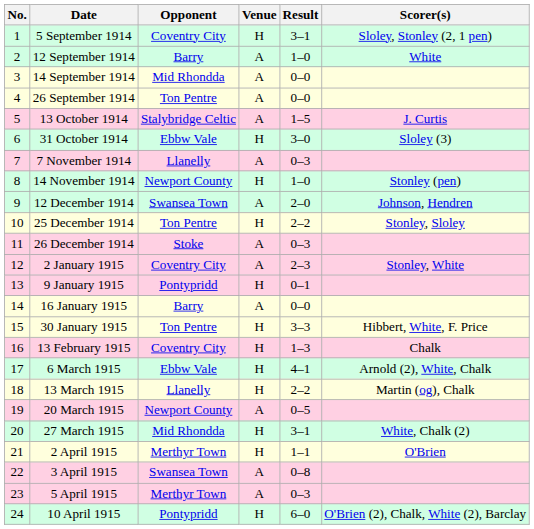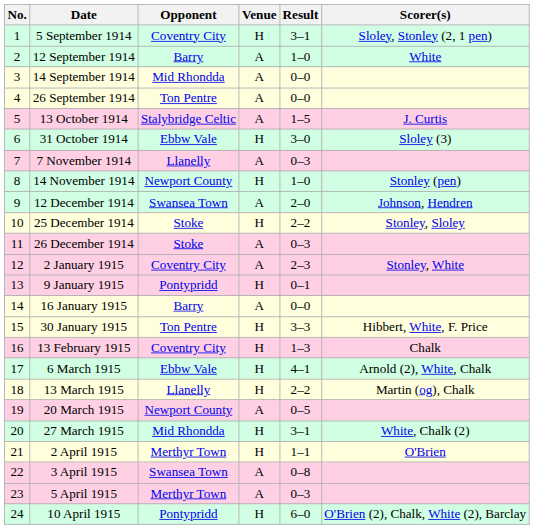25 December 1914 | Opponent: Ton Pentre -> Stoke
